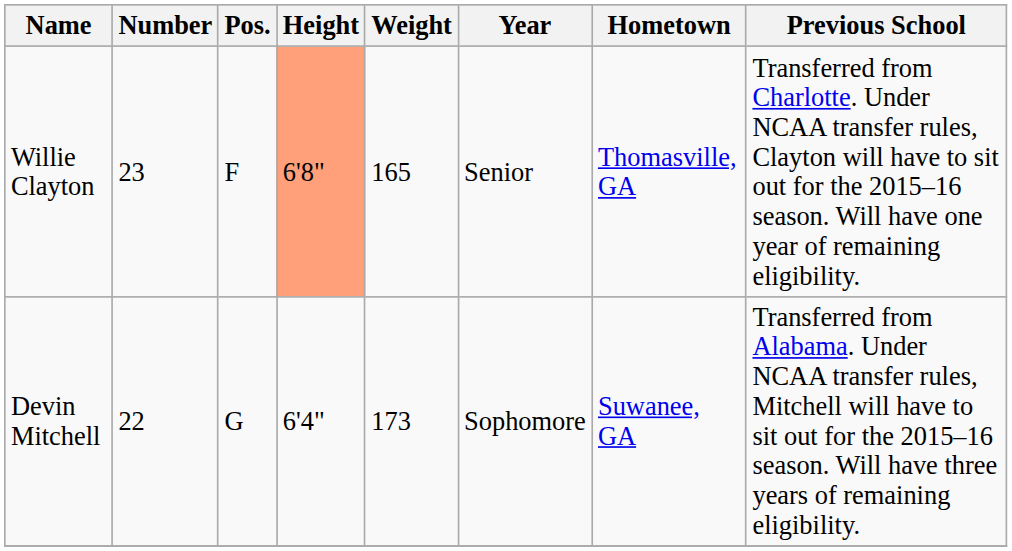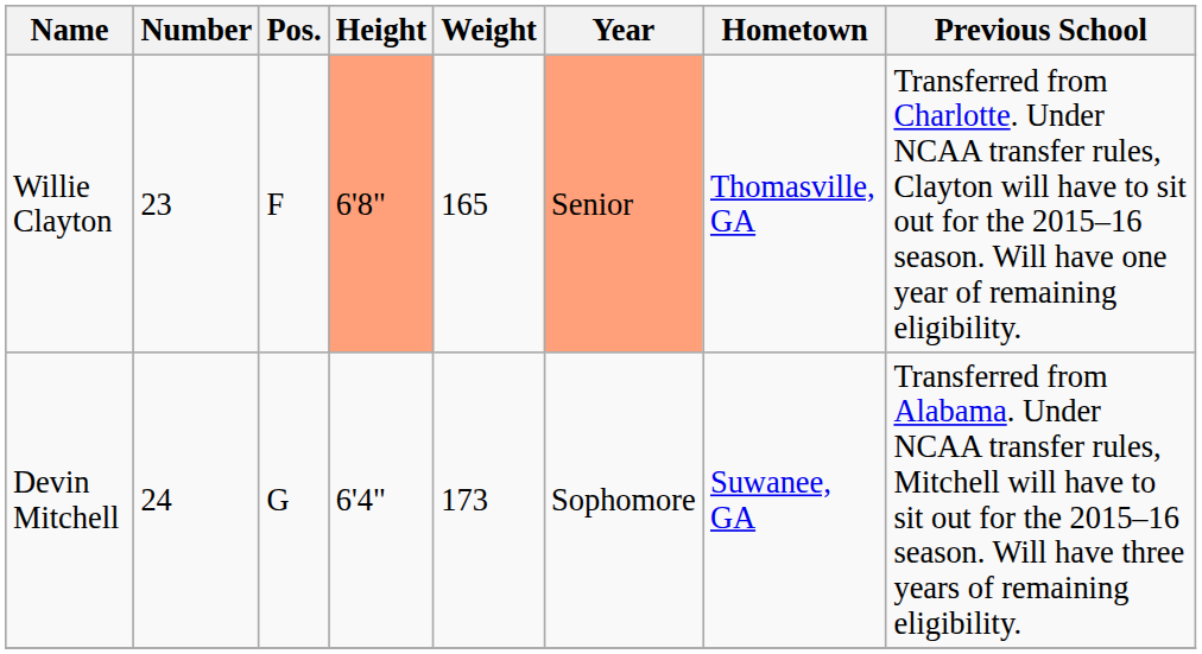Willie Clayton | Year: no background -> lightsalmon background
Devin Mitchell | Number: 22 -> 24
